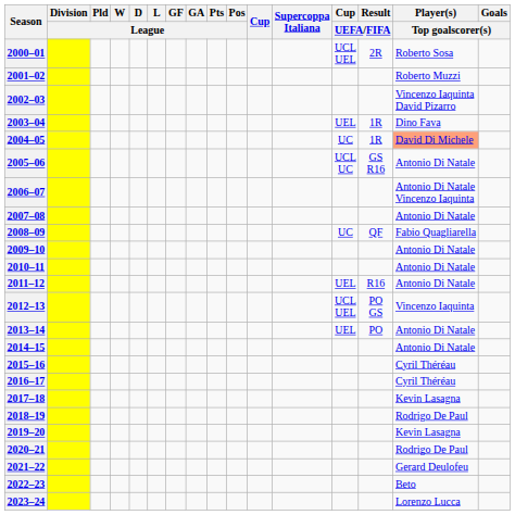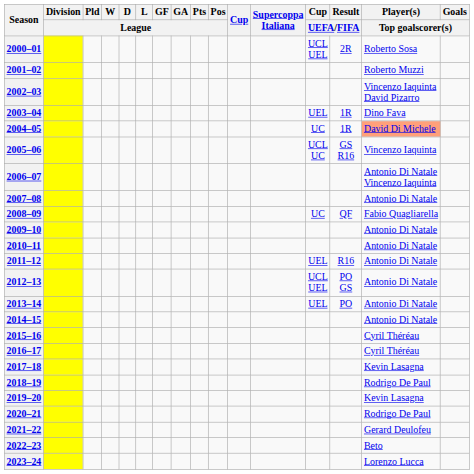2005–06 | Player(s) / Top goalscorer(s): Antonio Di Natale -> Vincenzo Iaquinta
2012–13 | Player(s) / Top goalscorer(s): Vincenzo Iaquinta -> Antonio Di Natale
